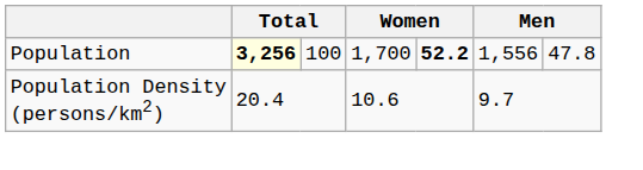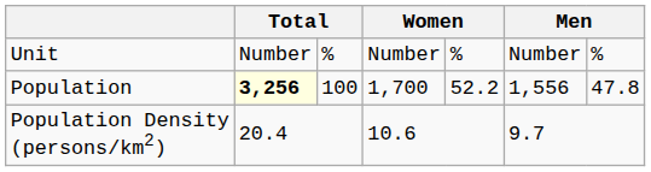+ row: Unit | Number | % | Number | % | Number | %
Population | column 5: bold -> normal
